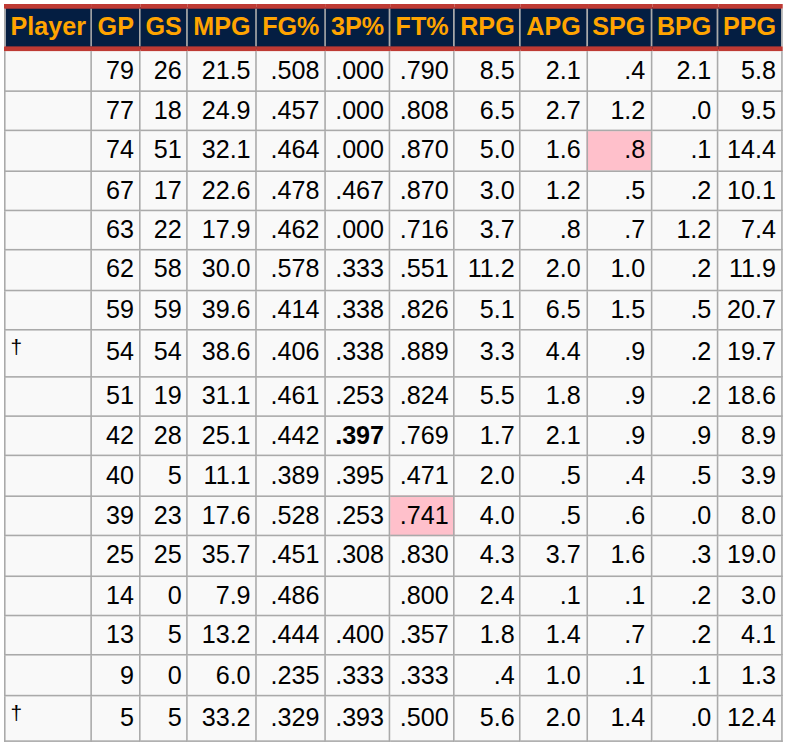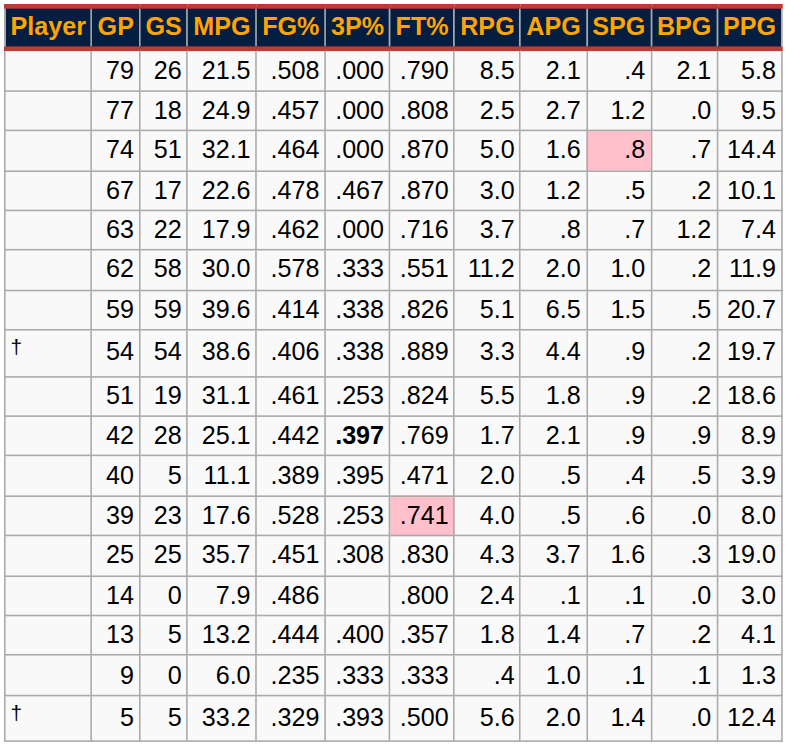77 | RPG: 6.5 -> 2.5
74 | BPG: .1 -> .7
14 | BPG: .2 -> .0
